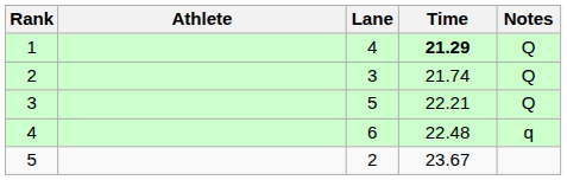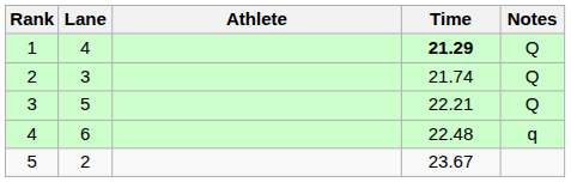columns swapped: Lane <-> Athlete
